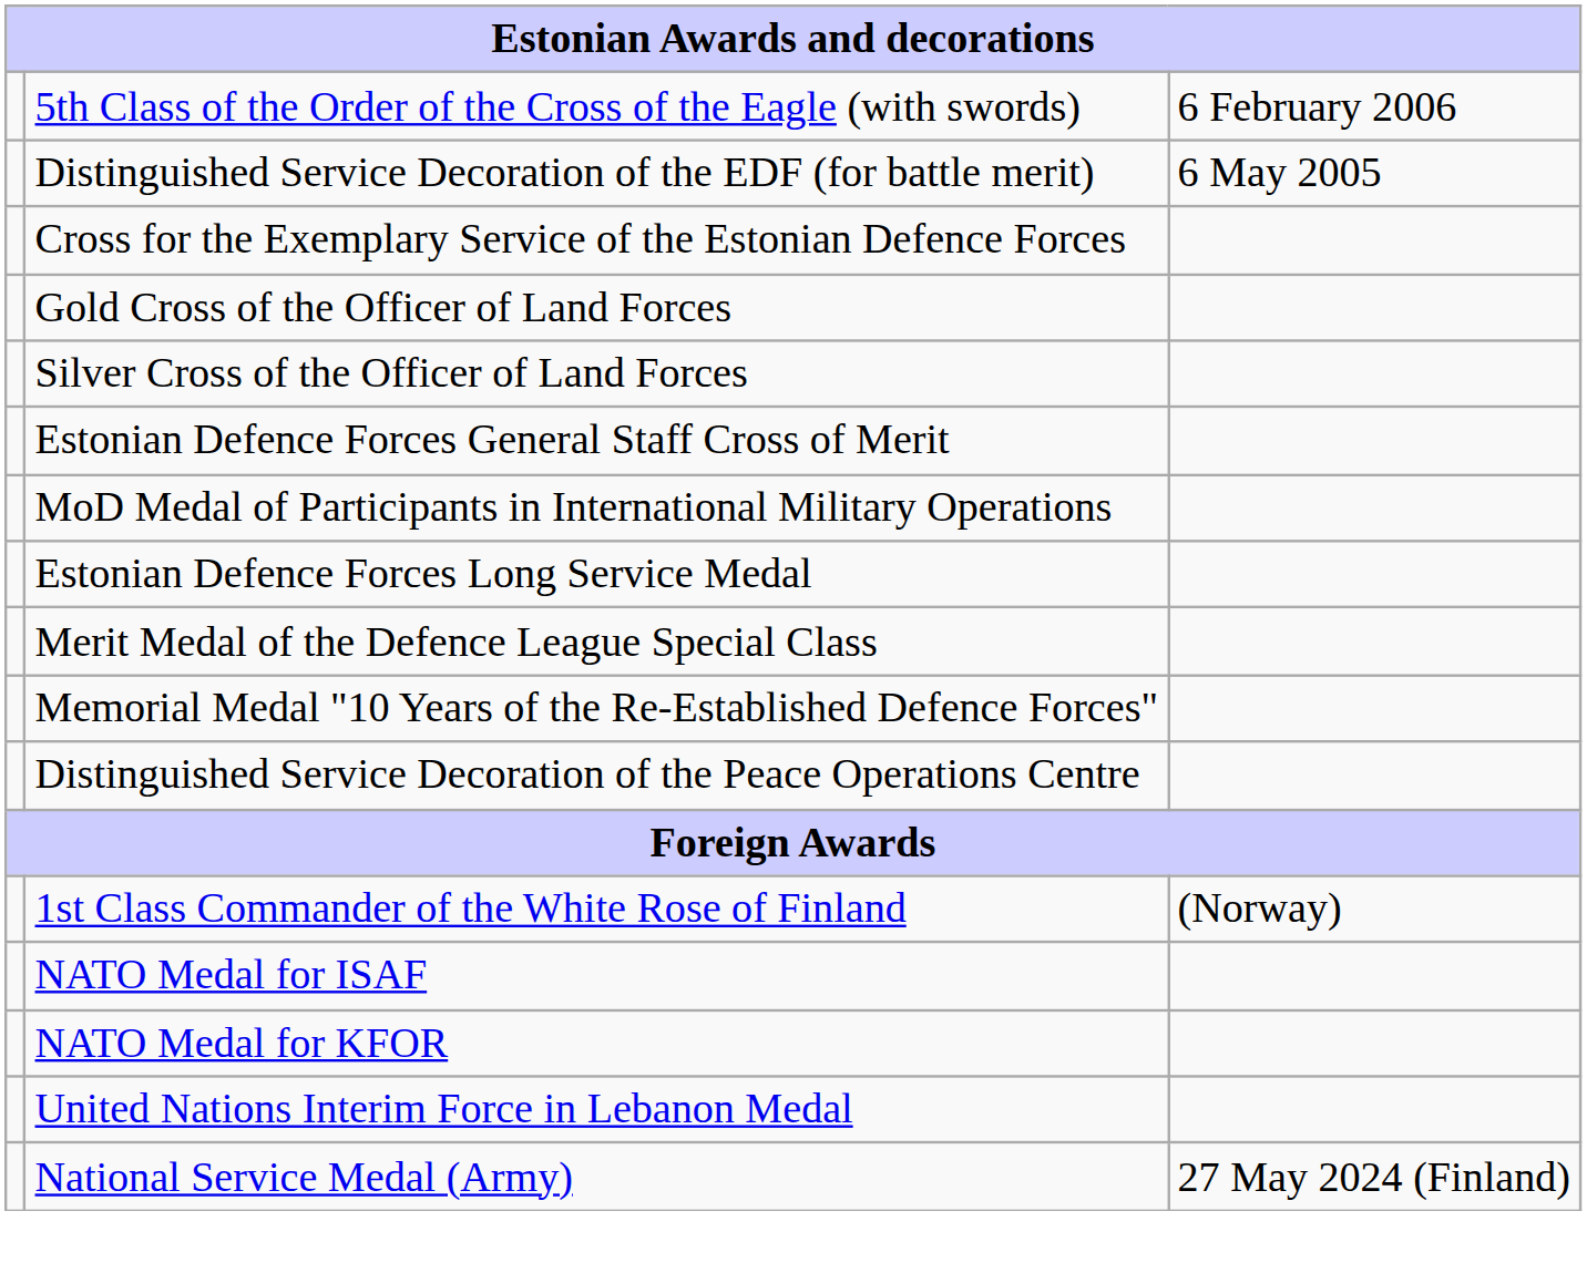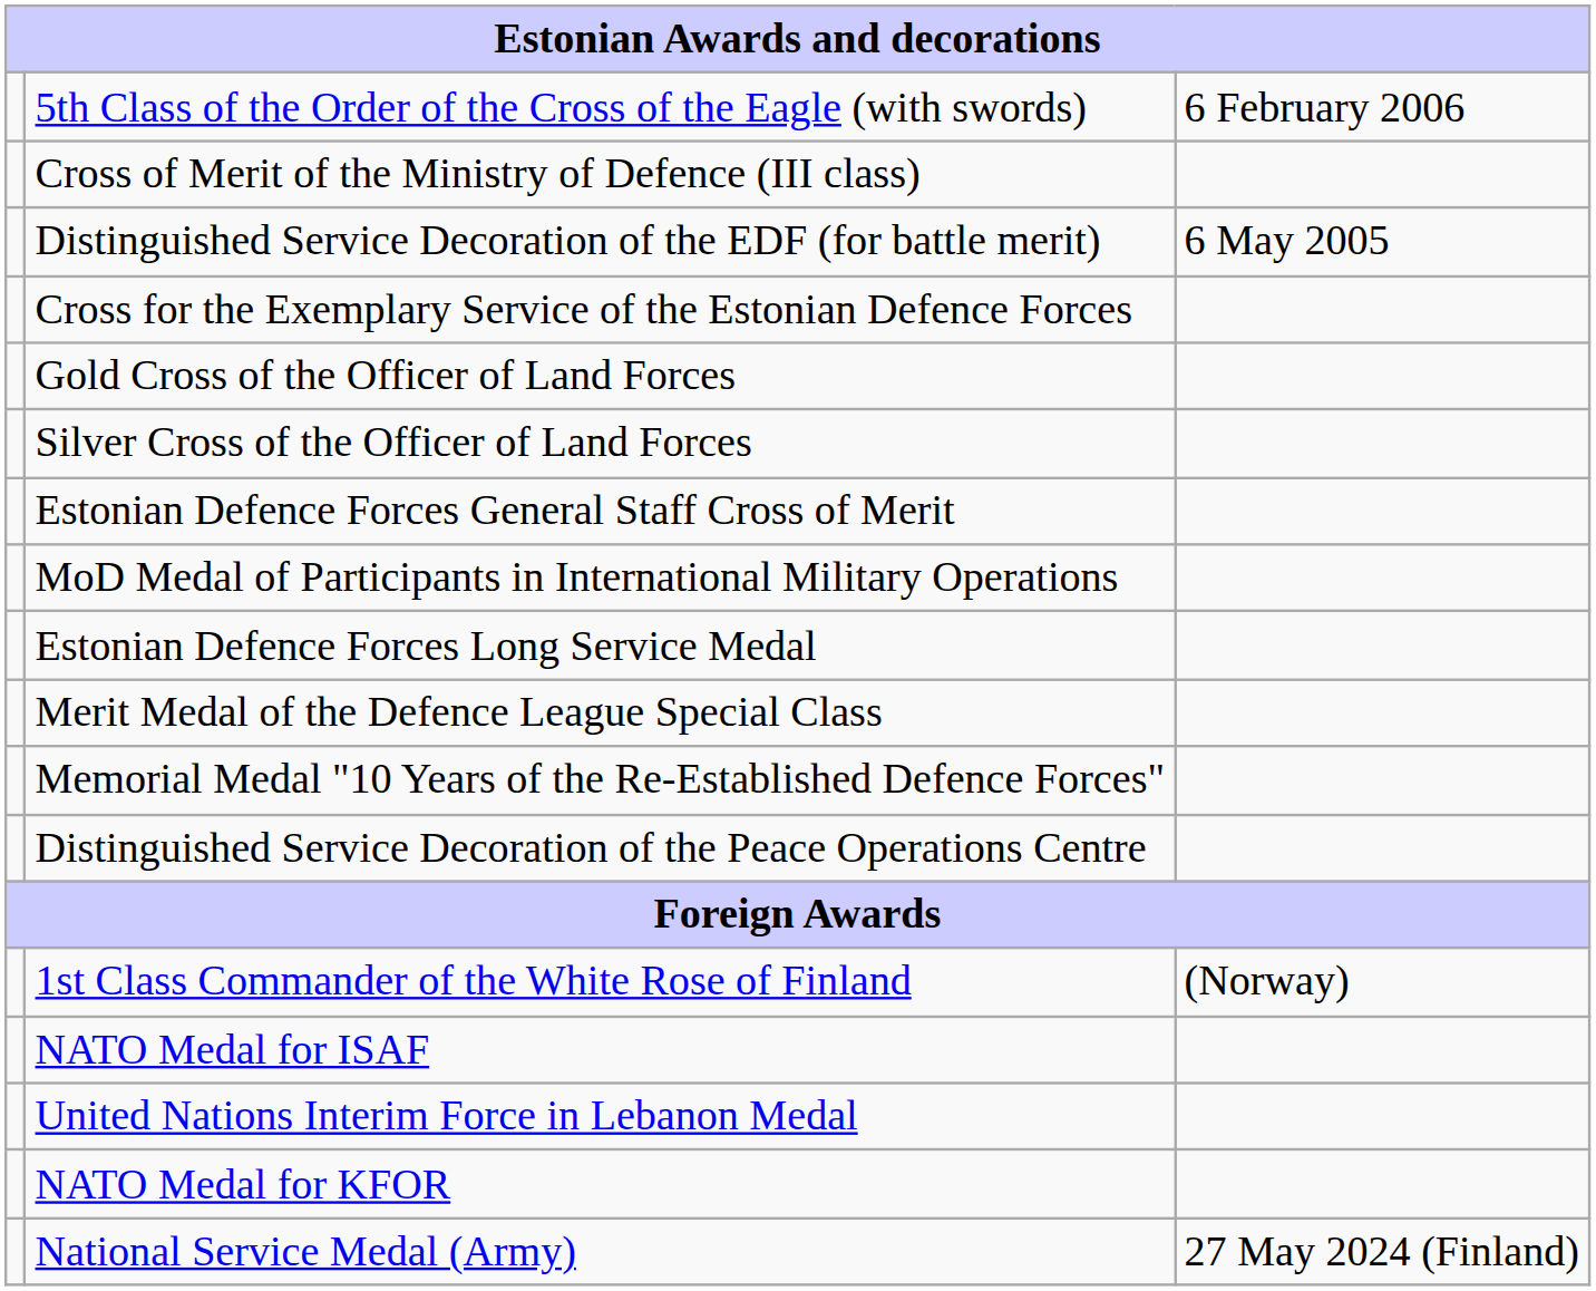+ row: Cross of Merit of the Ministry of Defence (III class)
rows swapped: NATO Medal for KFOR <-> United Nations Interim Force in Lebanon Medal
